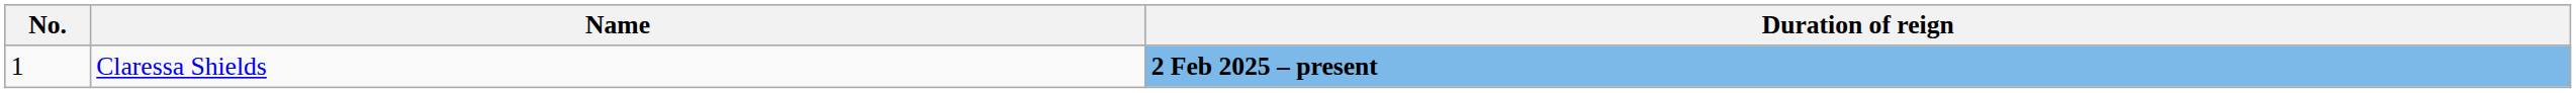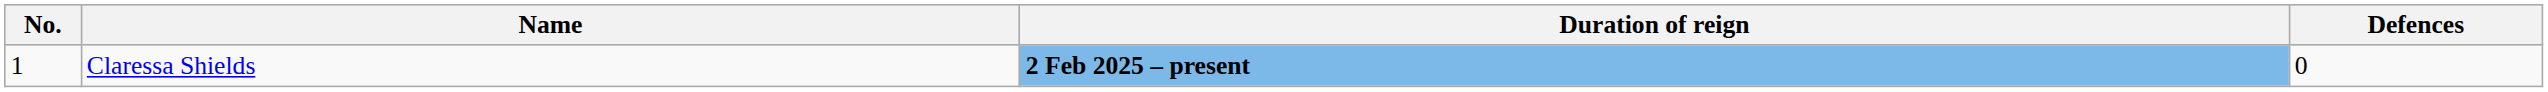+ column: Defences | 0
